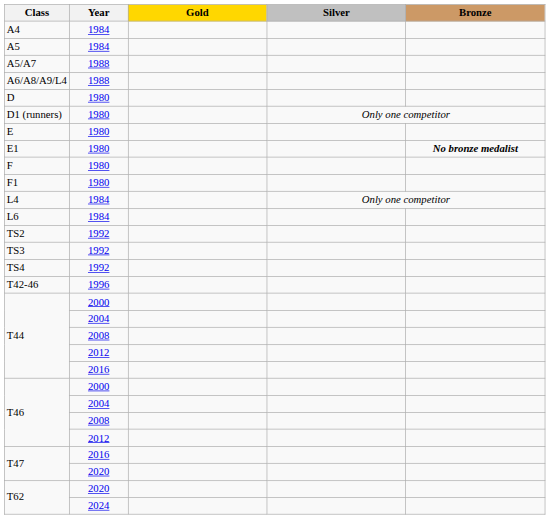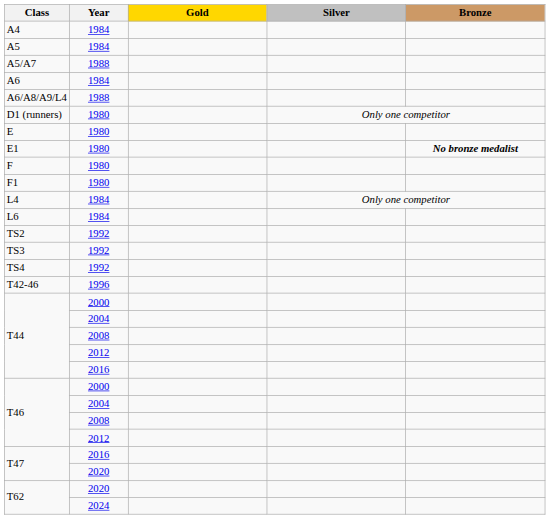+ row: A6 | 1984
- row: D | 1980
